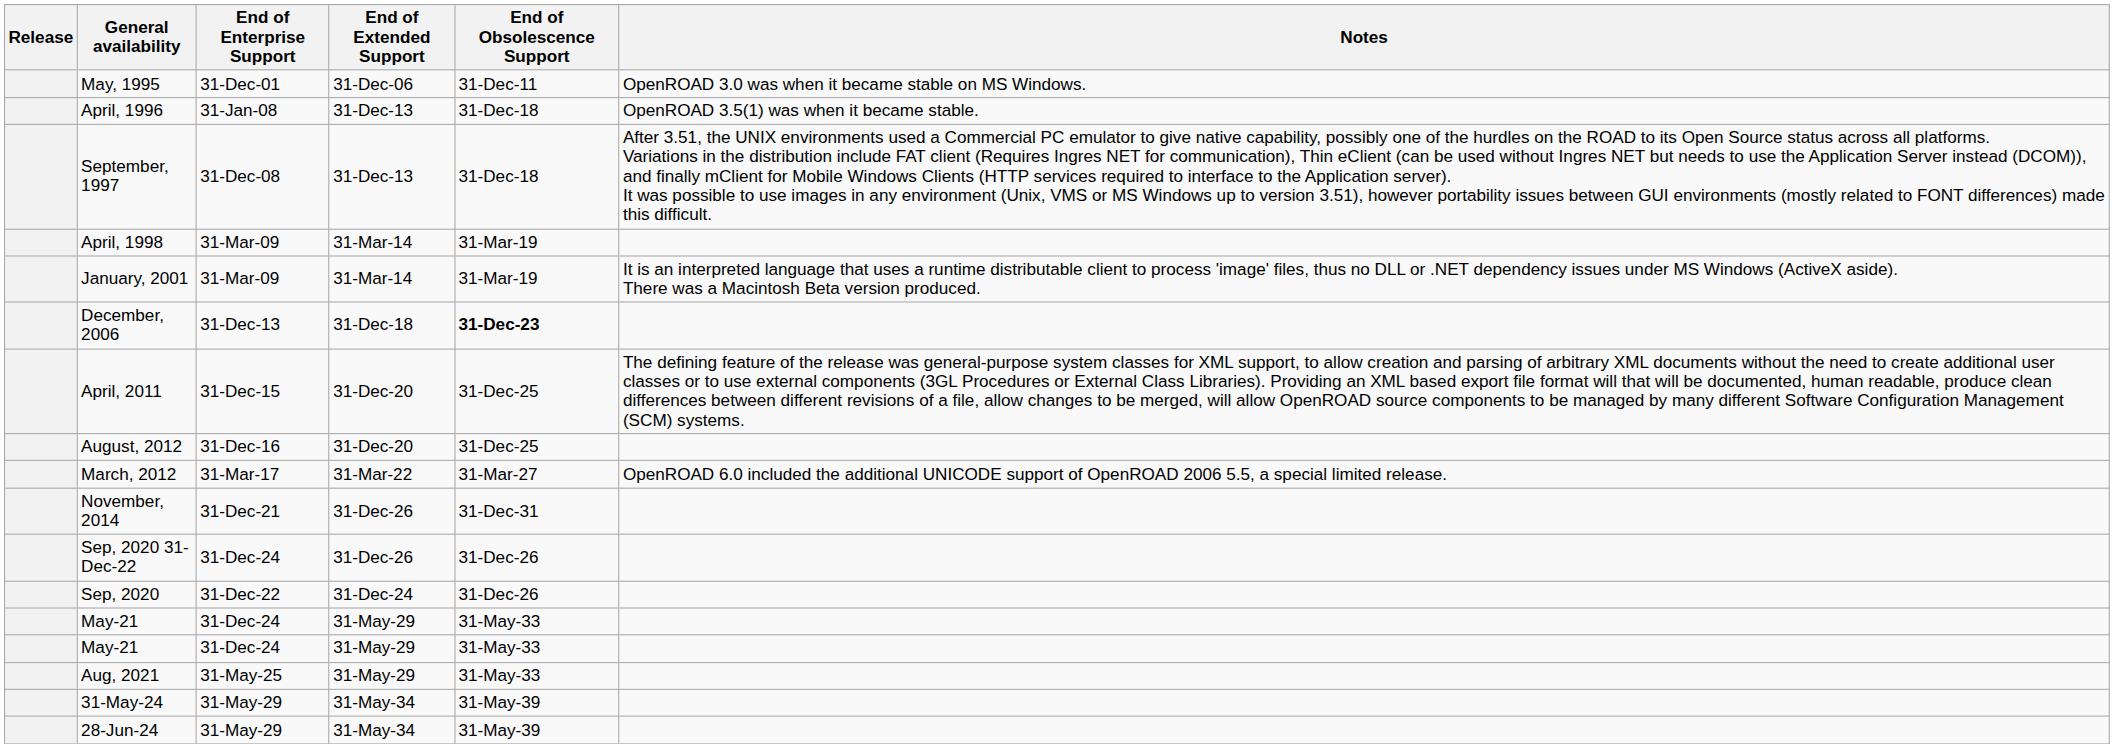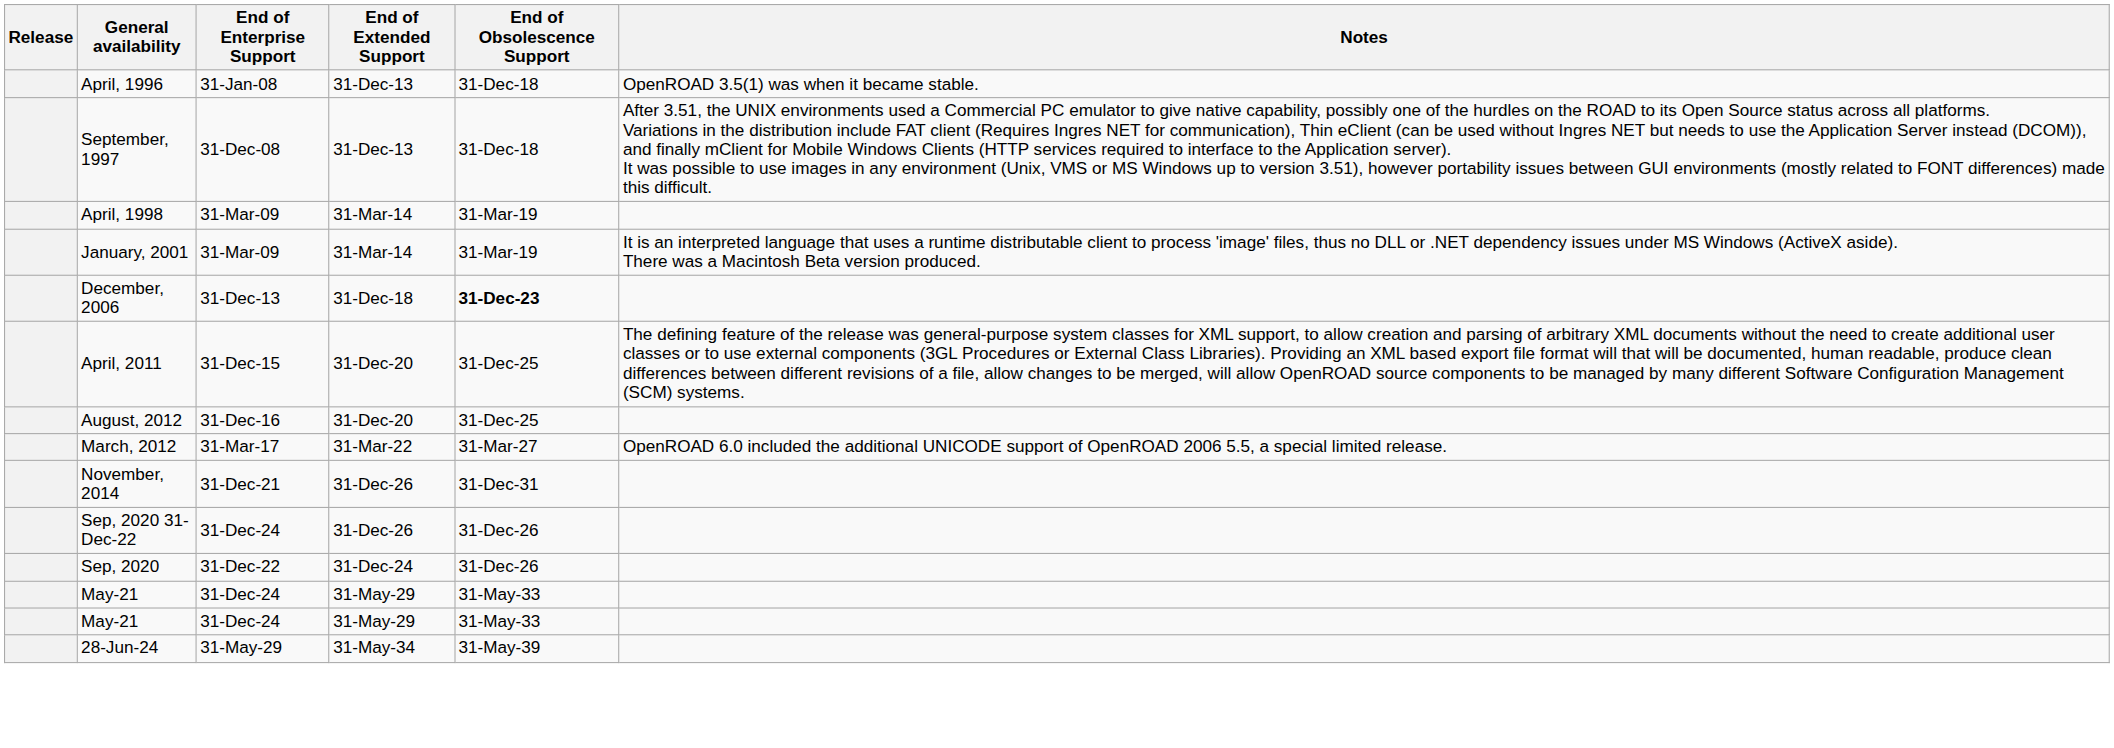- row: May, 1995 | 31-Dec-01 | 31-Dec-06 | 31-Dec-11 | OpenROAD 3.0 was when it became stable on MS Windows.
- row: Aug, 2021 | 31-May-25 | 31-May-29 | 31-May-33
- row: 31-May-24 | 31-May-29 | 31-May-34 | 31-May-39
